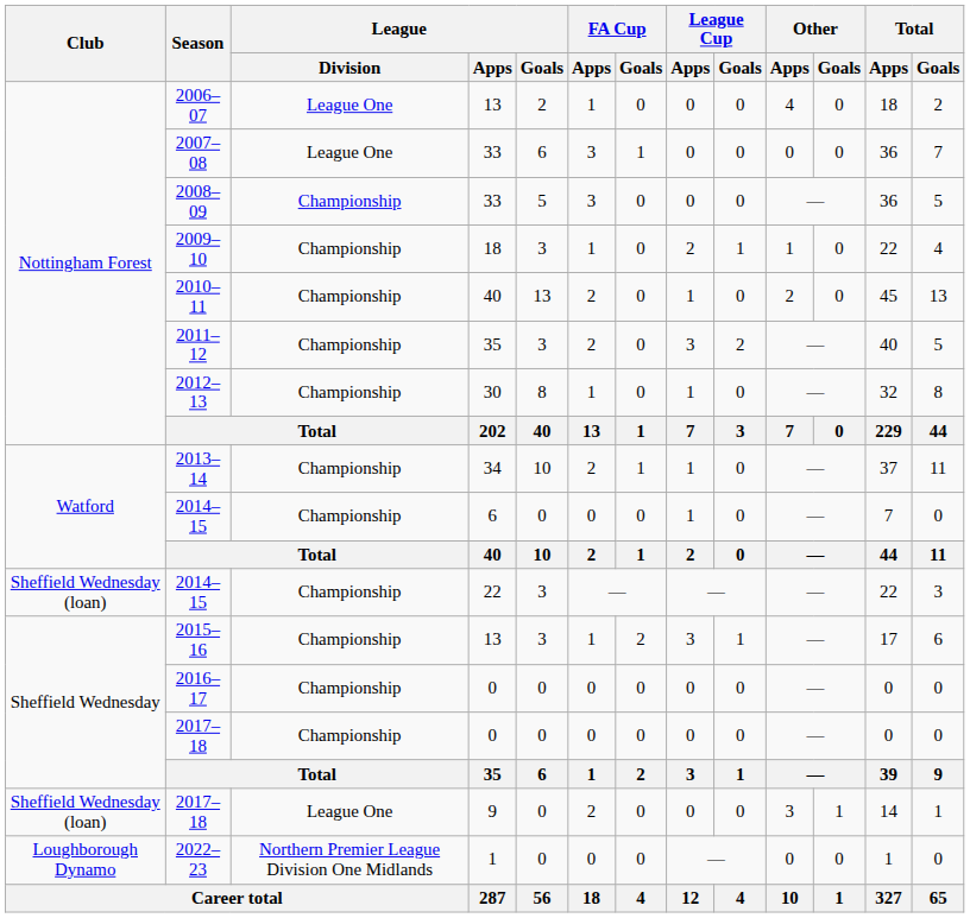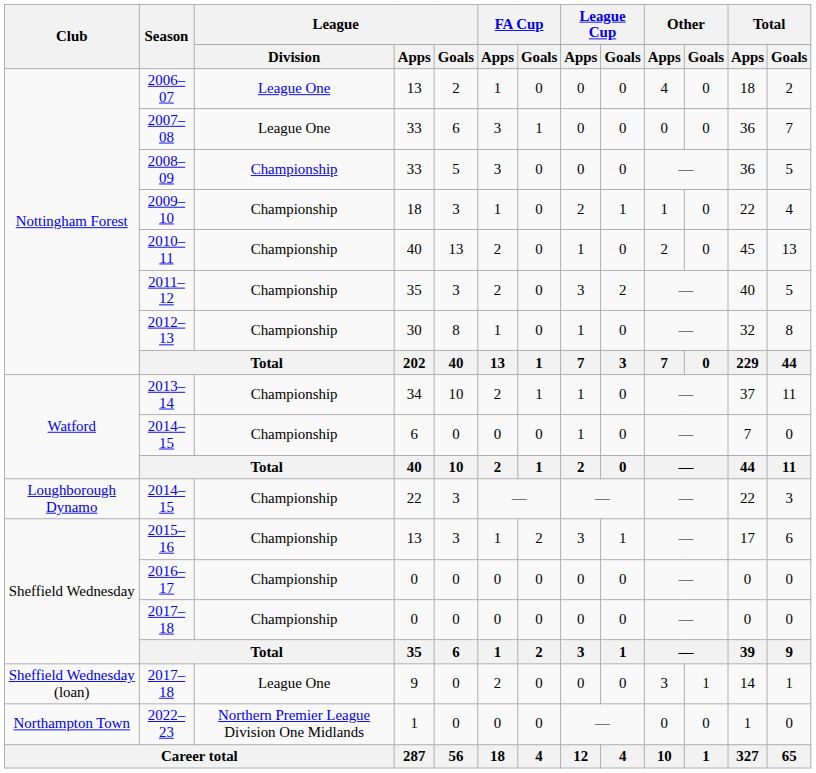2014–15 / 22 | Club: Sheffield Wednesday (loan) -> Loughborough Dynamo
2022–23 | Club: Loughborough Dynamo -> Northampton Town
